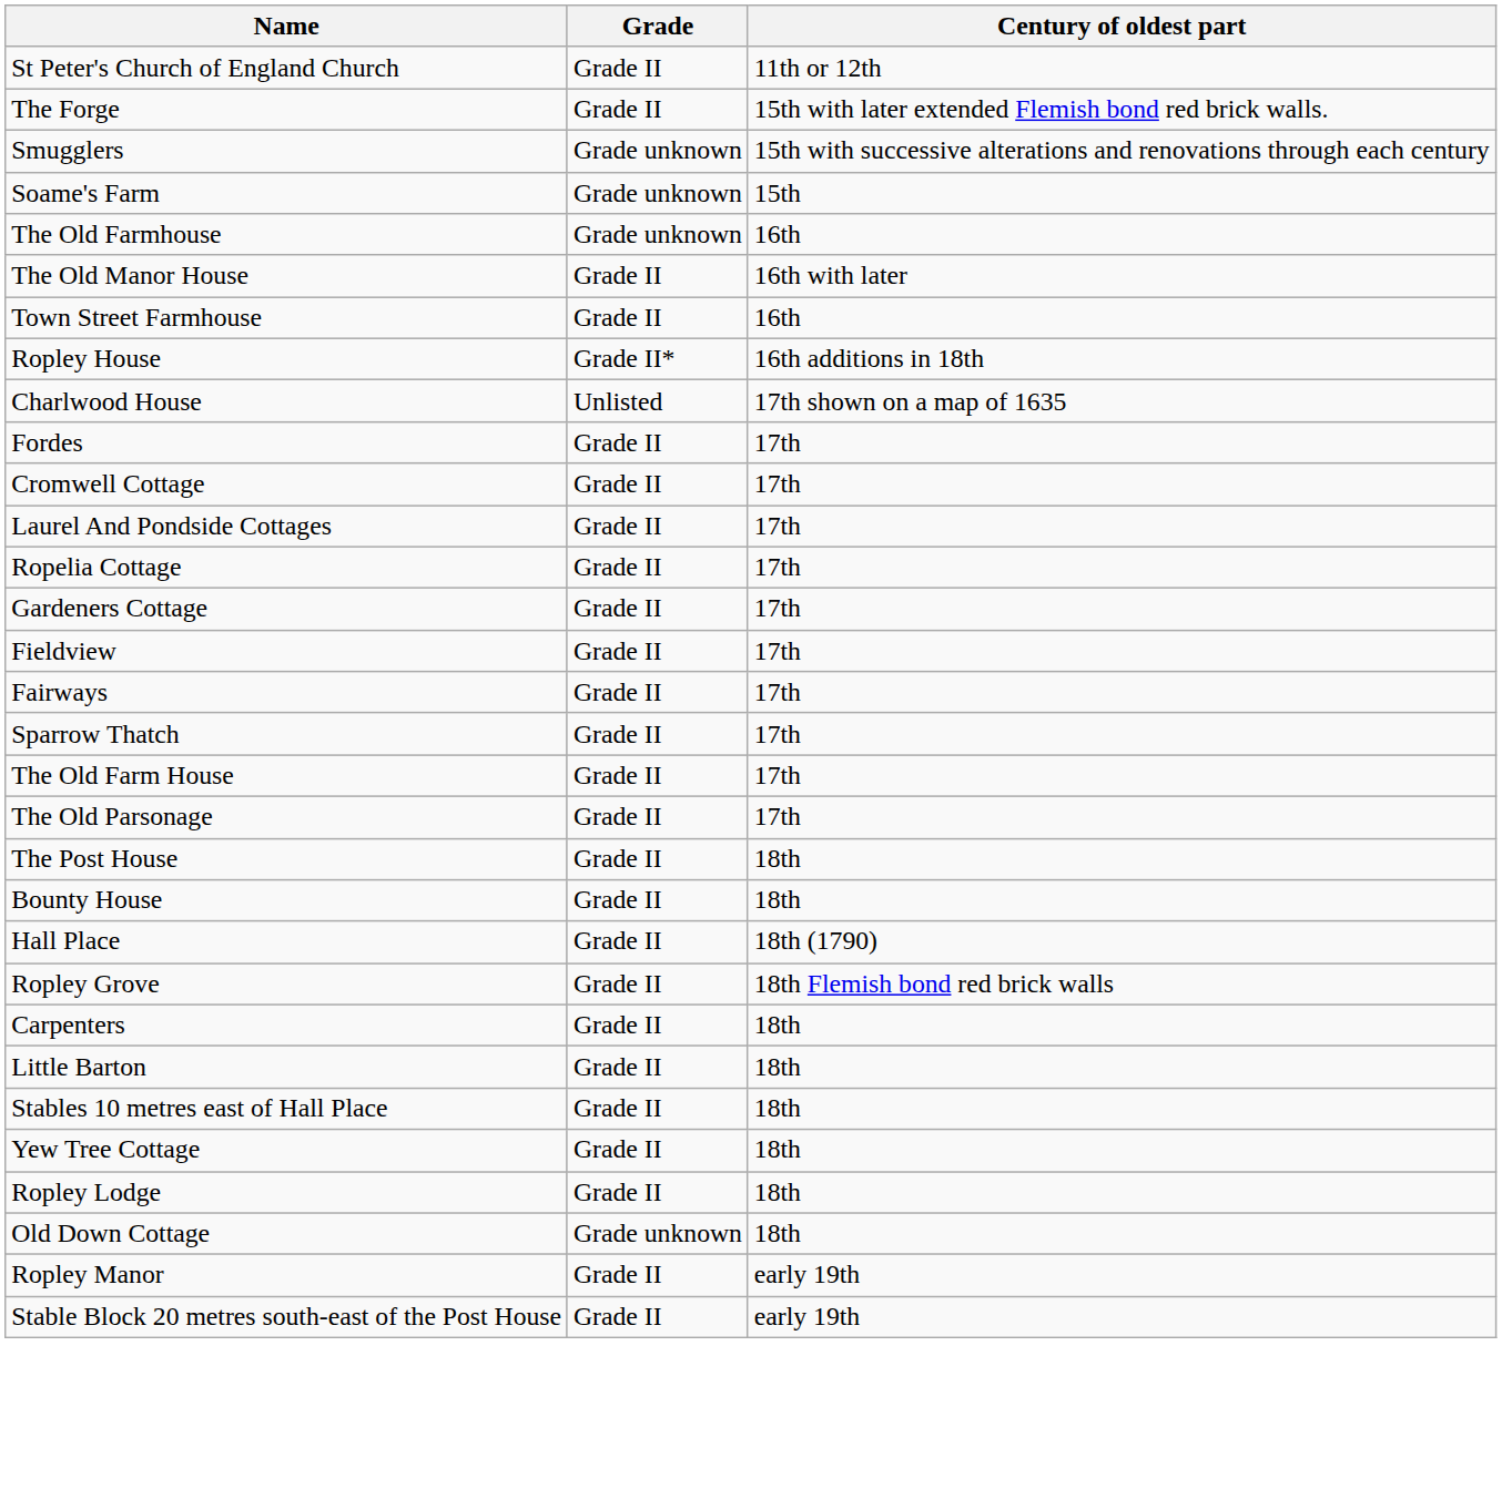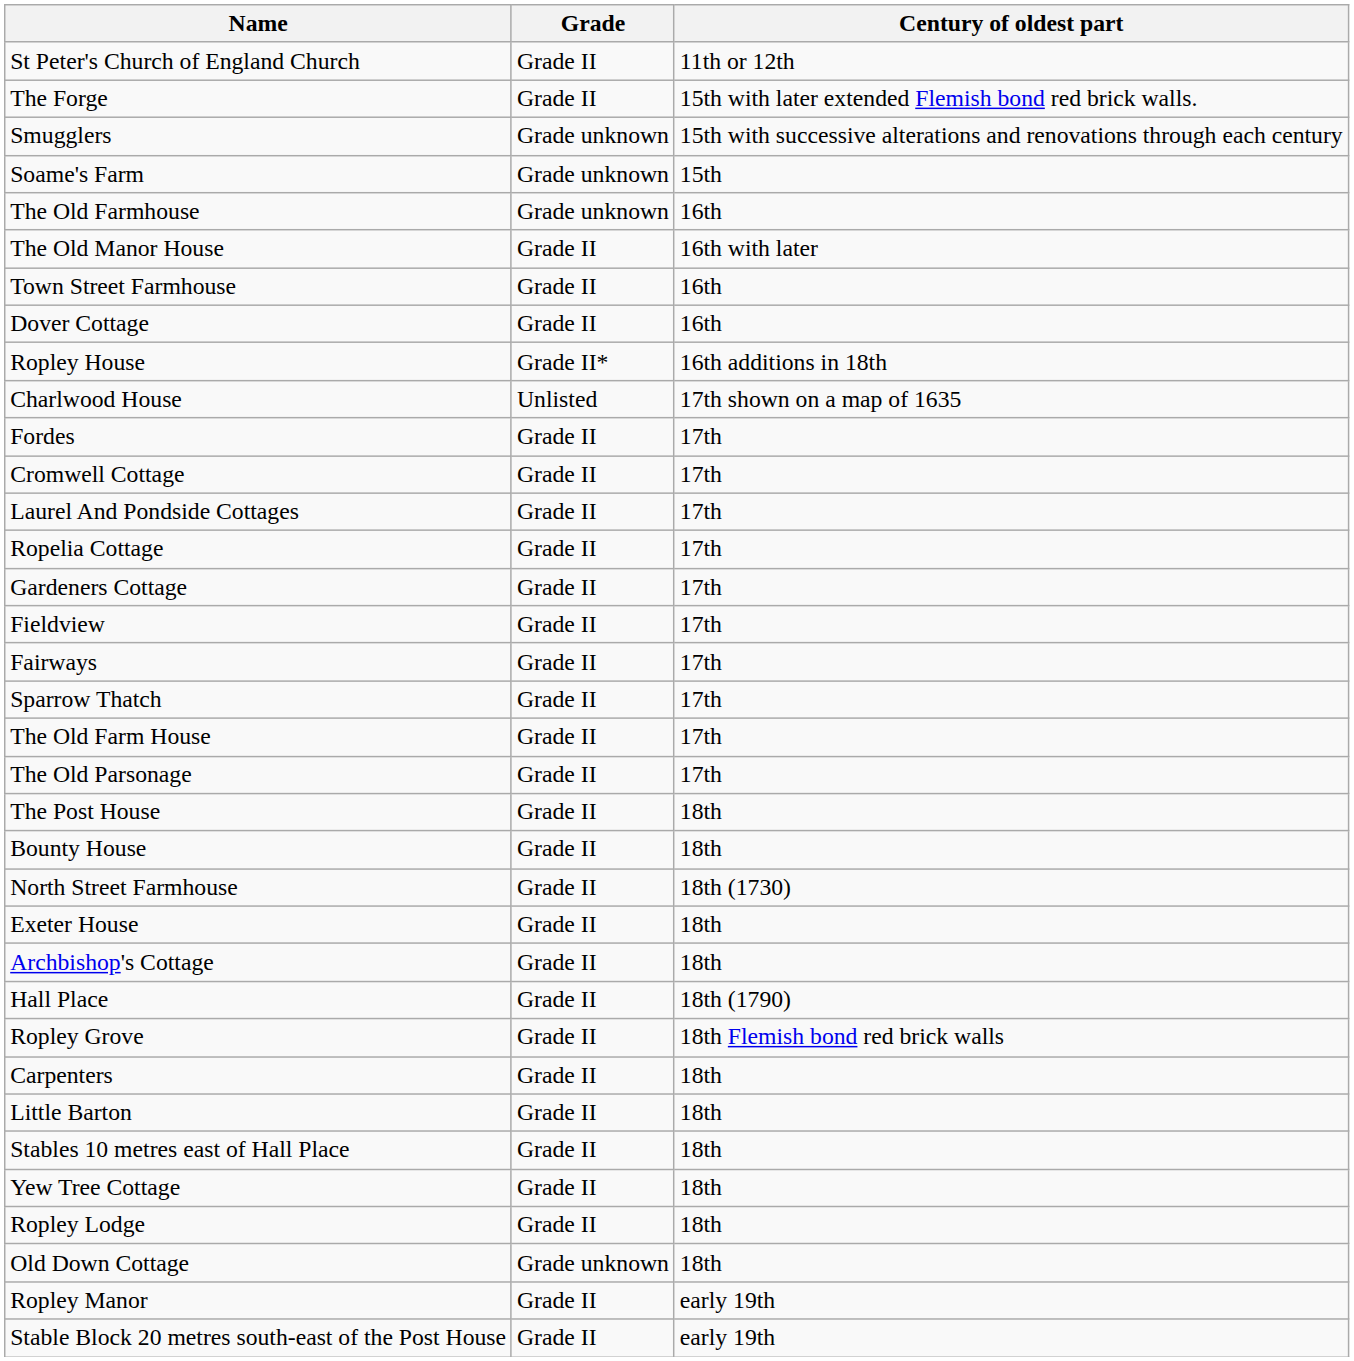+ row: Dover Cottage | Grade II | 16th
+ row: North Street Farmhouse | Grade II | 18th (1730)
+ row: Exeter House | Grade II | 18th
+ row: Archbishop's Cottage | Grade II | 18th
